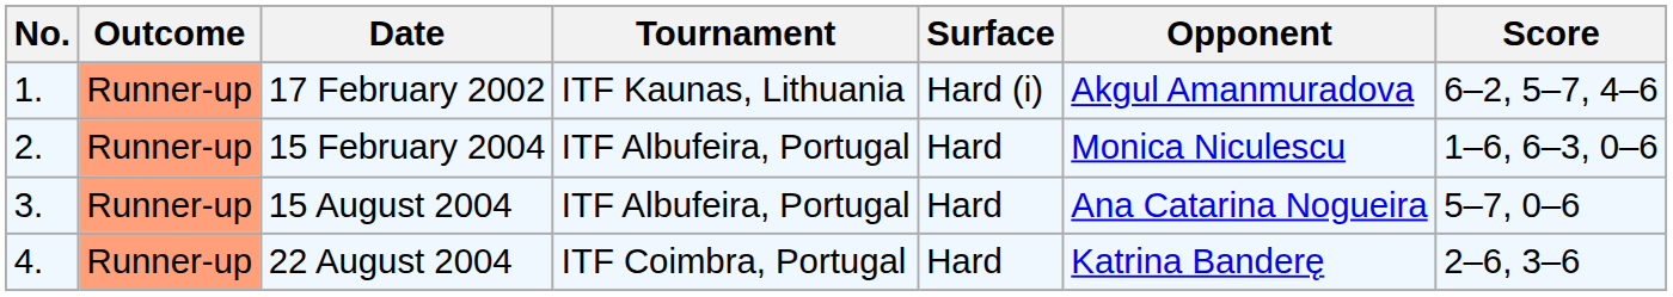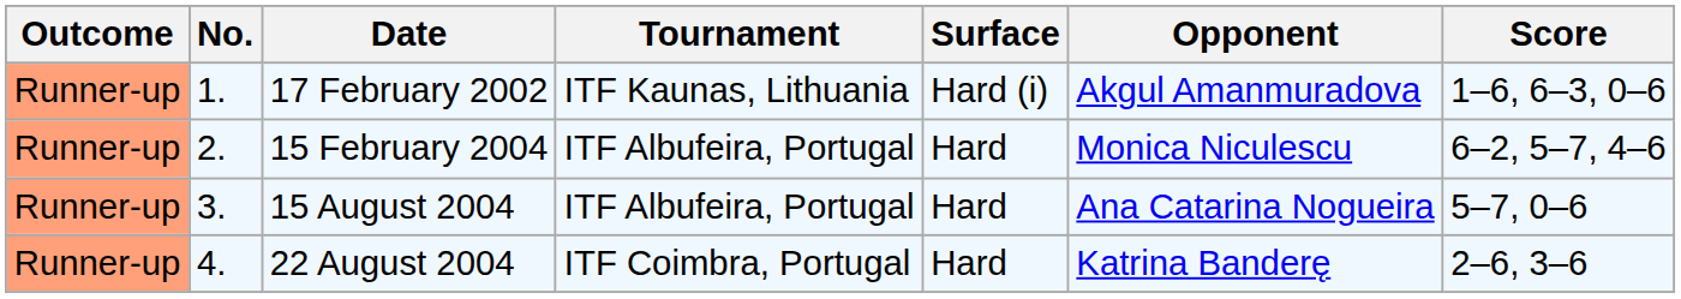columns swapped: Outcome <-> No.
17 February 2002 | Score: 6–2, 5–7, 4–6 -> 1–6, 6–3, 0–6
15 February 2004 | Score: 1–6, 6–3, 0–6 -> 6–2, 5–7, 4–6
